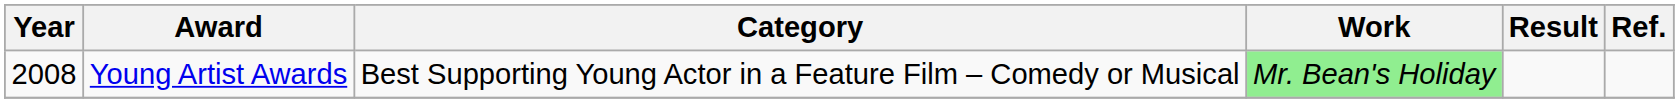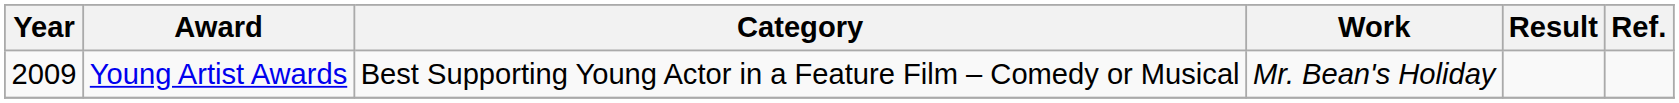Young Artist Awards | Year: 2008 -> 2009
Young Artist Awards | Work: lightgreen background -> no background
